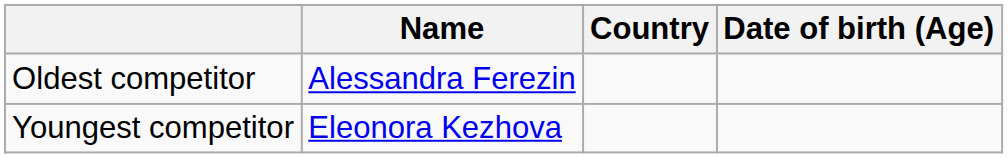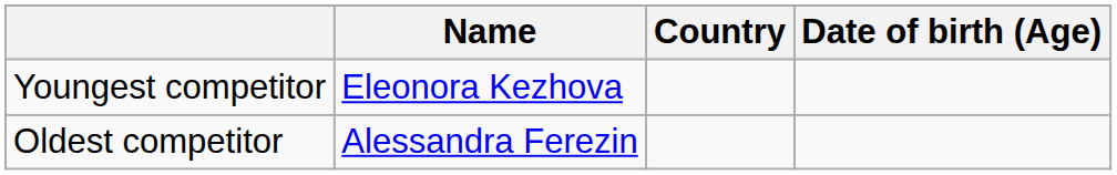rows swapped: Youngest competitor <-> Oldest competitor
